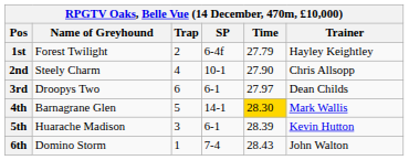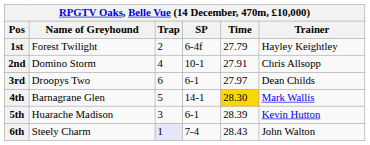2nd | Name of Greyhound: Steely Charm -> Domino Storm
2nd | Time: 27.90 -> 27.91
6th | Name of Greyhound: Domino Storm -> Steely Charm
6th | Trap: no background -> lavender background
